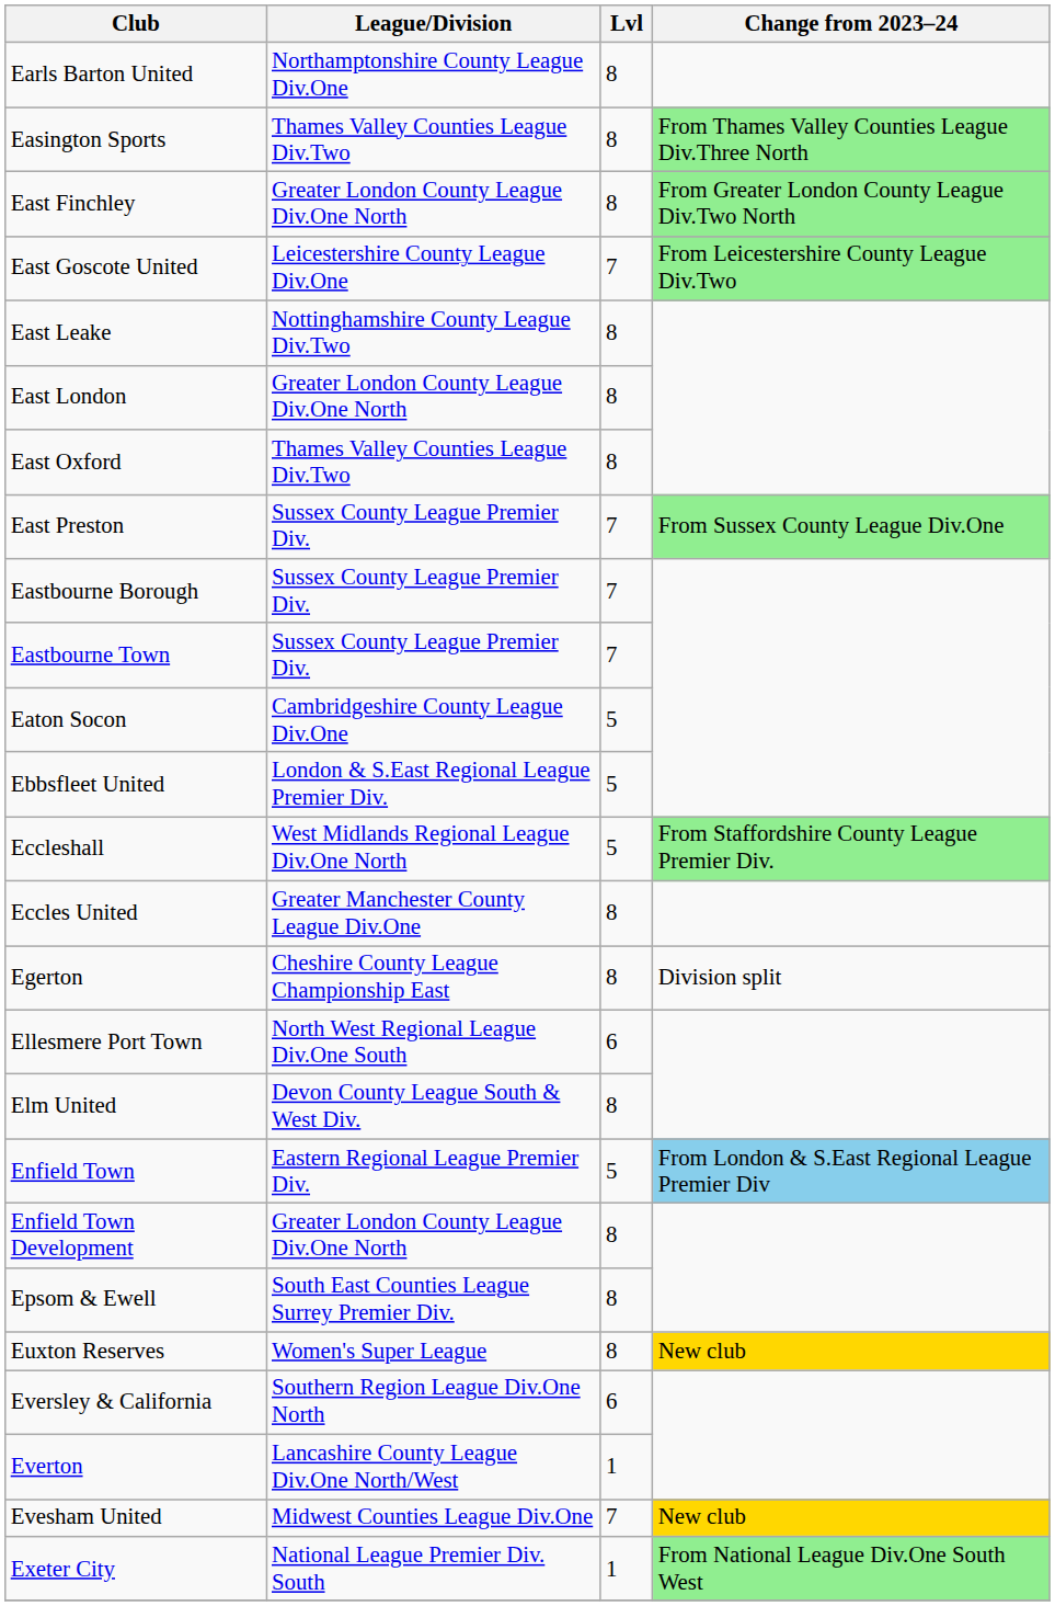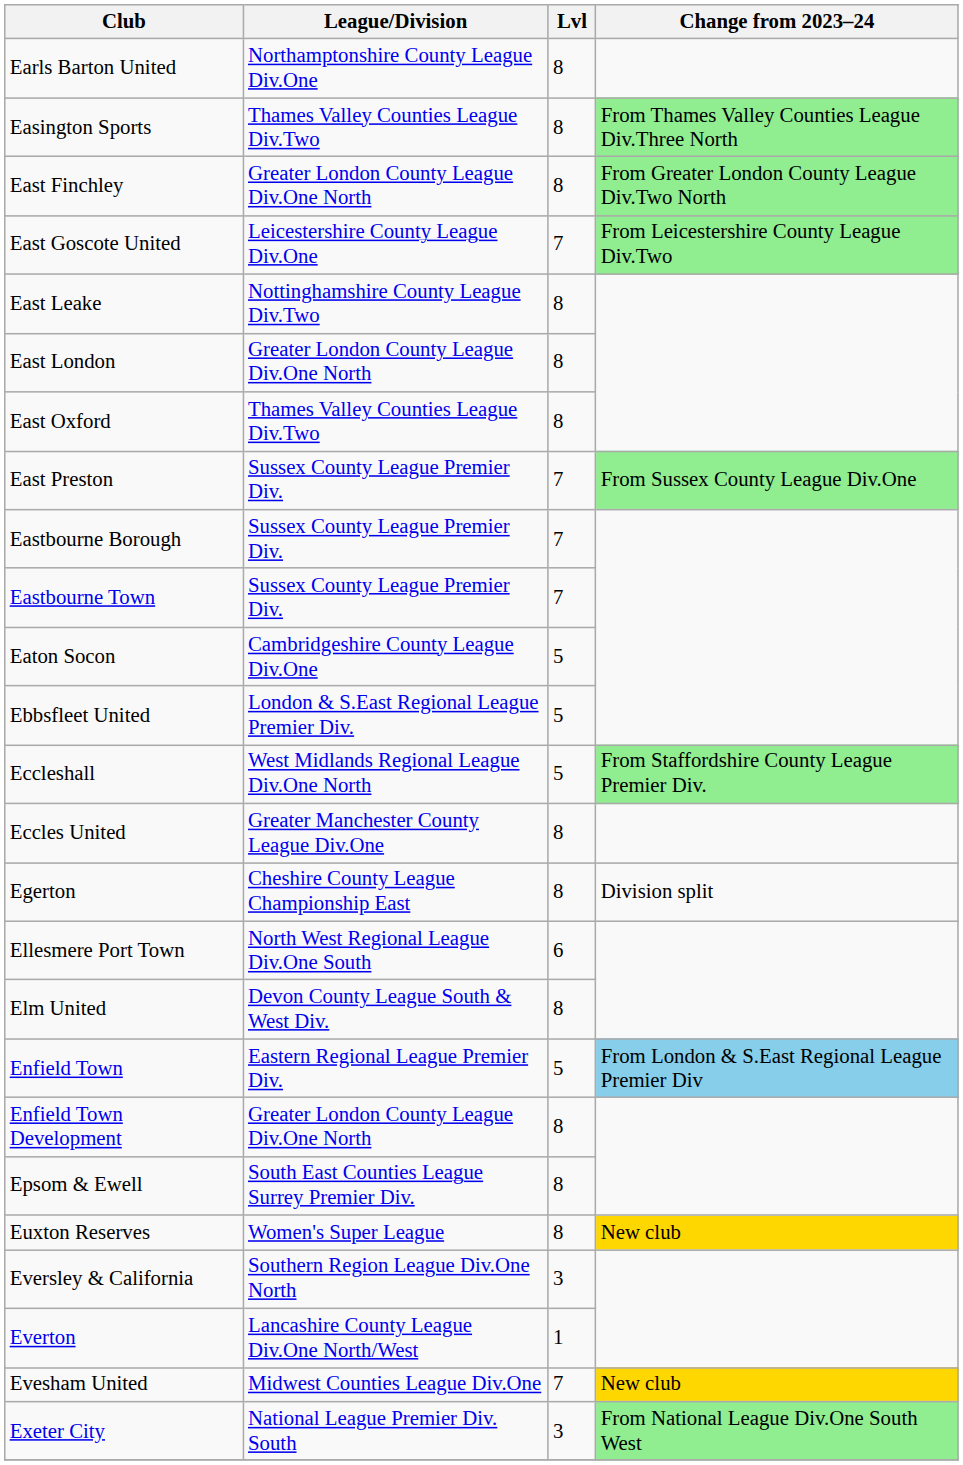Eversley & California | Lvl: 6 -> 3
Exeter City | Lvl: 1 -> 3
